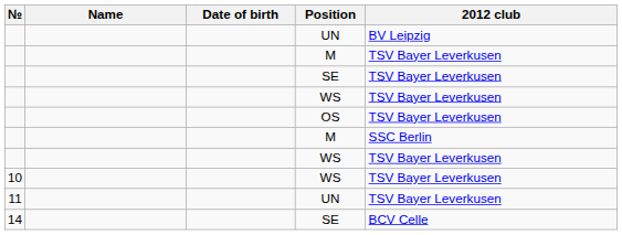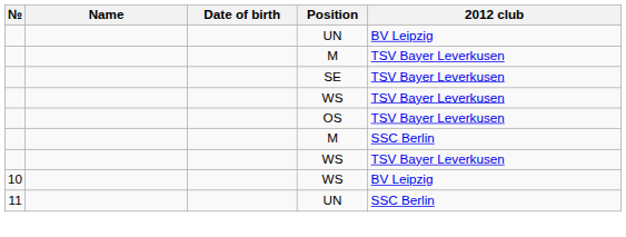10 / WS | 2012 club: TSV Bayer Leverkusen -> BV Leipzig
11 / UN | 2012 club: TSV Bayer Leverkusen -> SSC Berlin
- row: 14 | SE | BCV Celle
